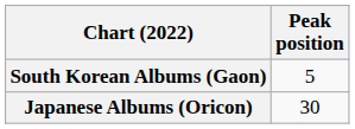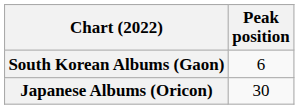South Korean Albums (Gaon) | Peak position: 5 -> 6
